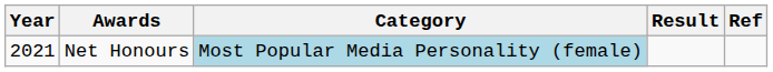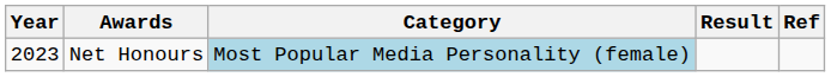Net Honours | Year: 2021 -> 2023
